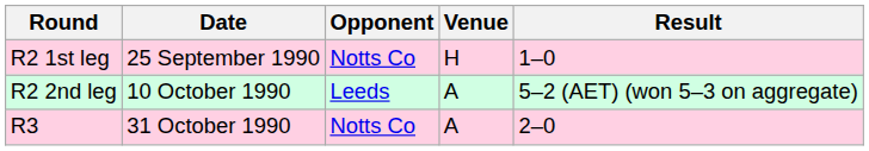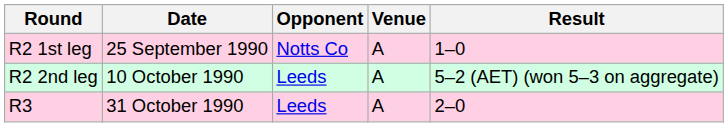R2 1st leg | Venue: H -> A
R3 | Opponent: Notts Co -> Leeds
